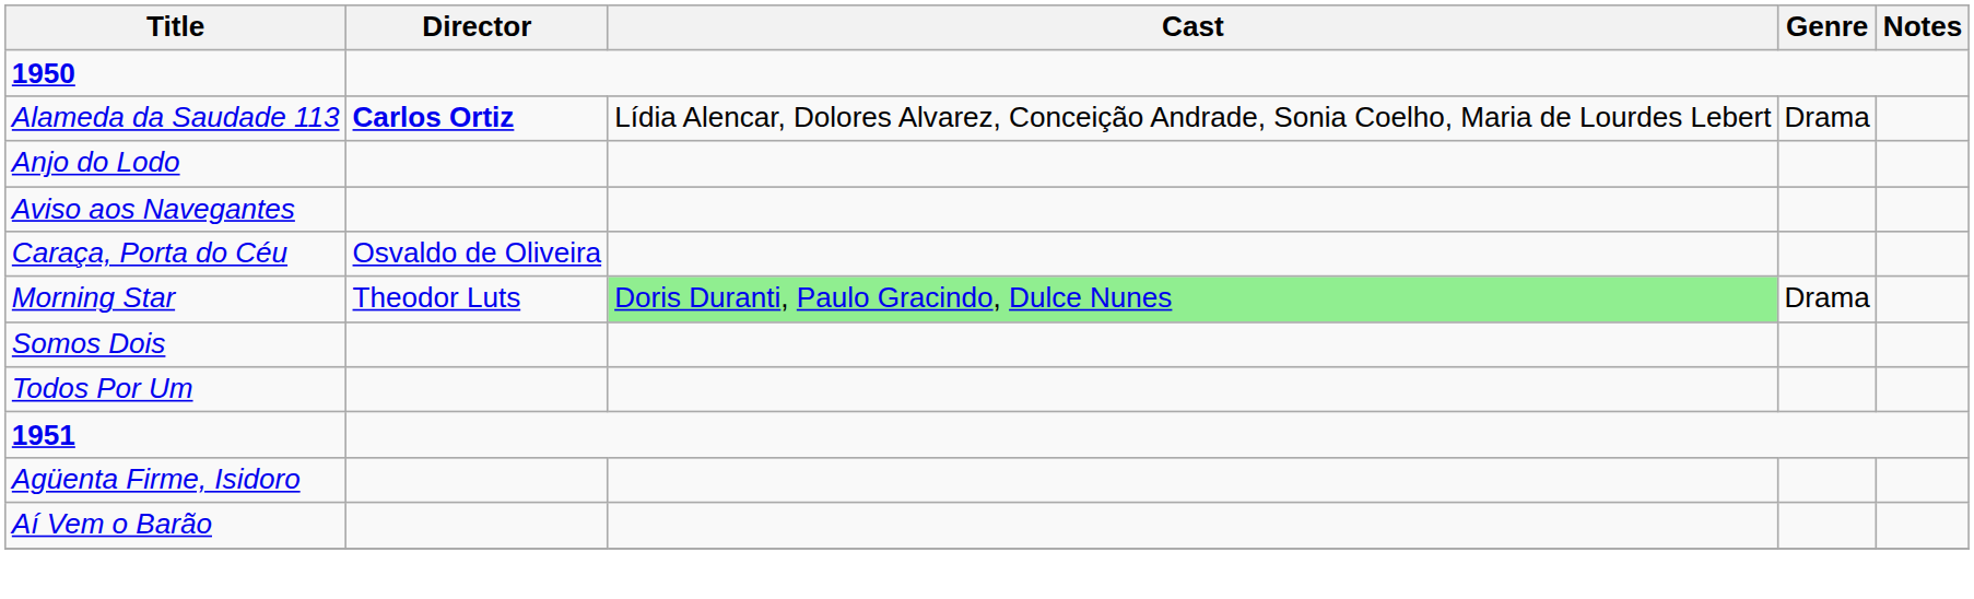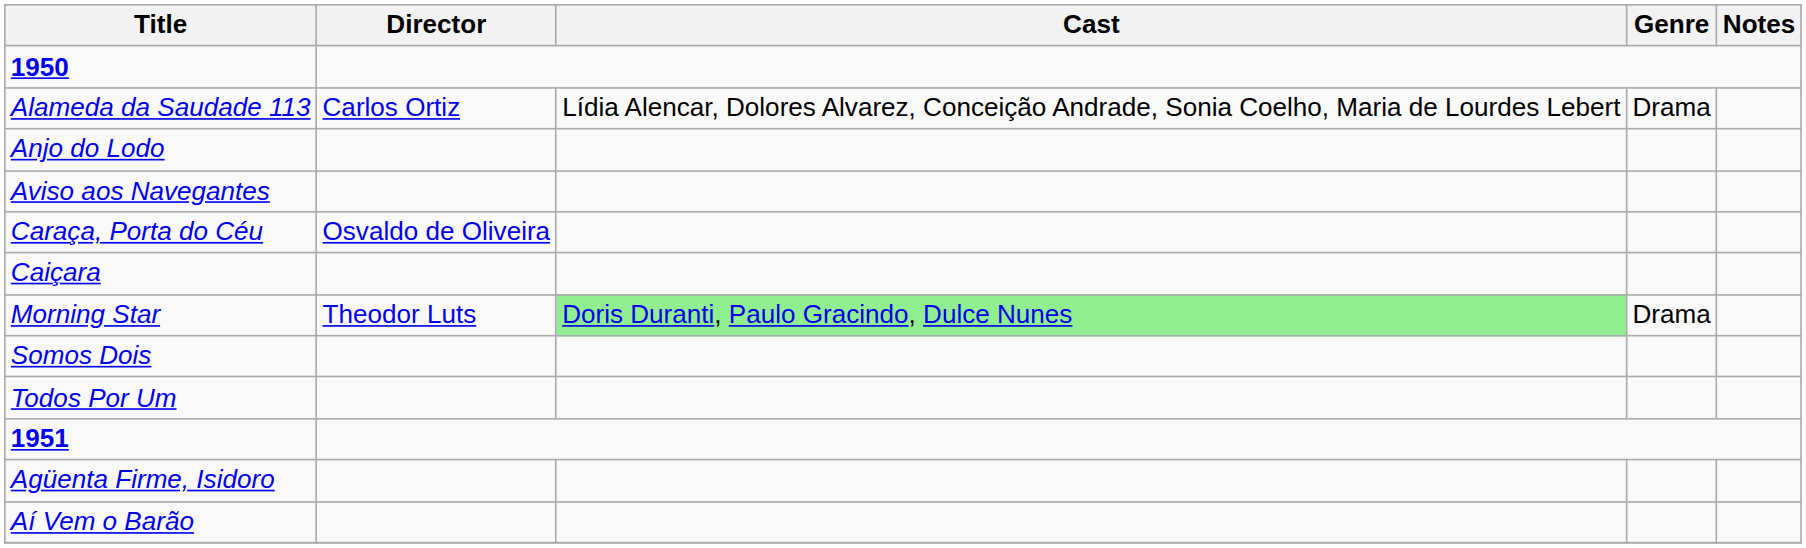Alameda da Saudade 113 | Director: bold -> normal
+ row: Caiçara
